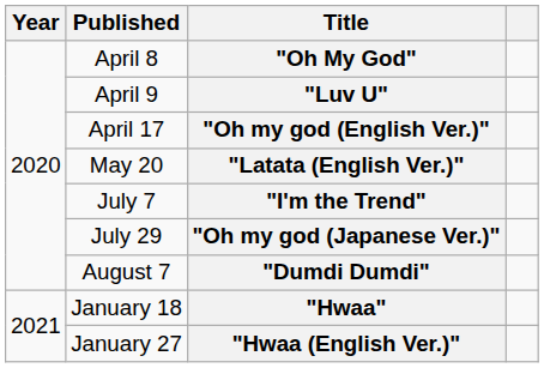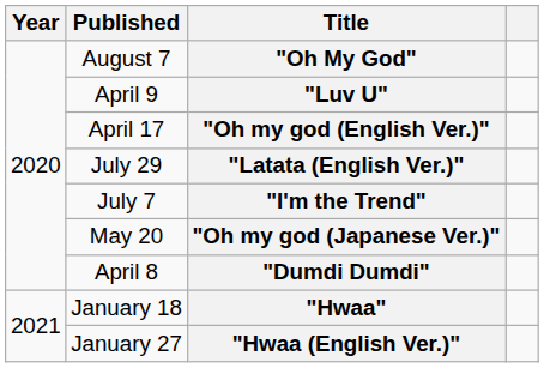"Oh My God" | Published: April 8 -> August 7
"Latata (English Ver.)" | Published: May 20 -> July 29
"Oh my god (Japanese Ver.)" | Published: July 29 -> May 20
"Dumdi Dumdi" | Published: August 7 -> April 8
